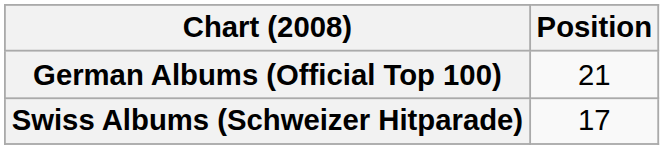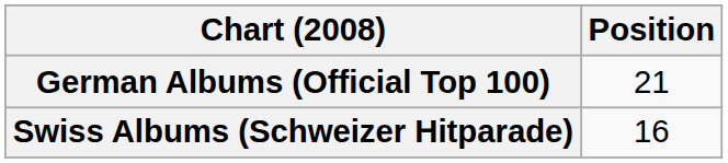Swiss Albums (Schweizer Hitparade) | Position: 17 -> 16
